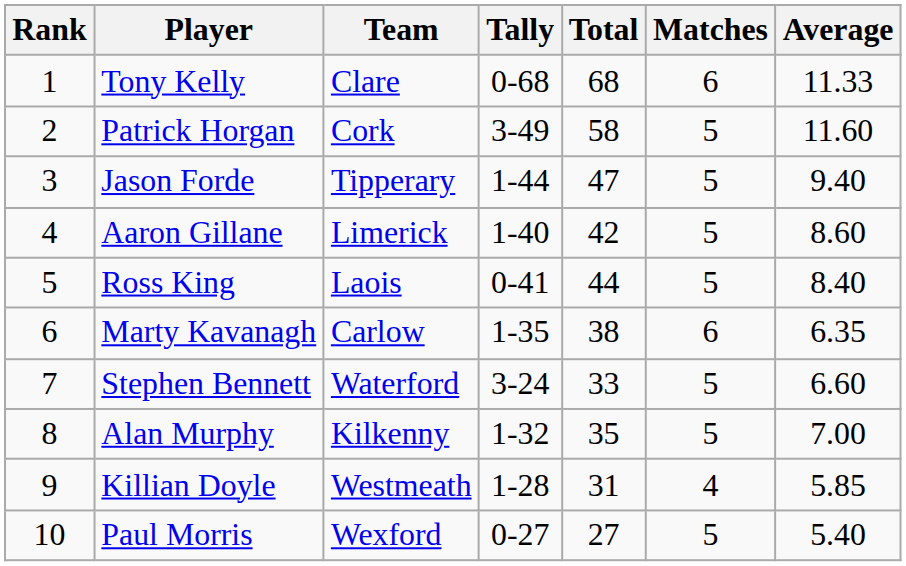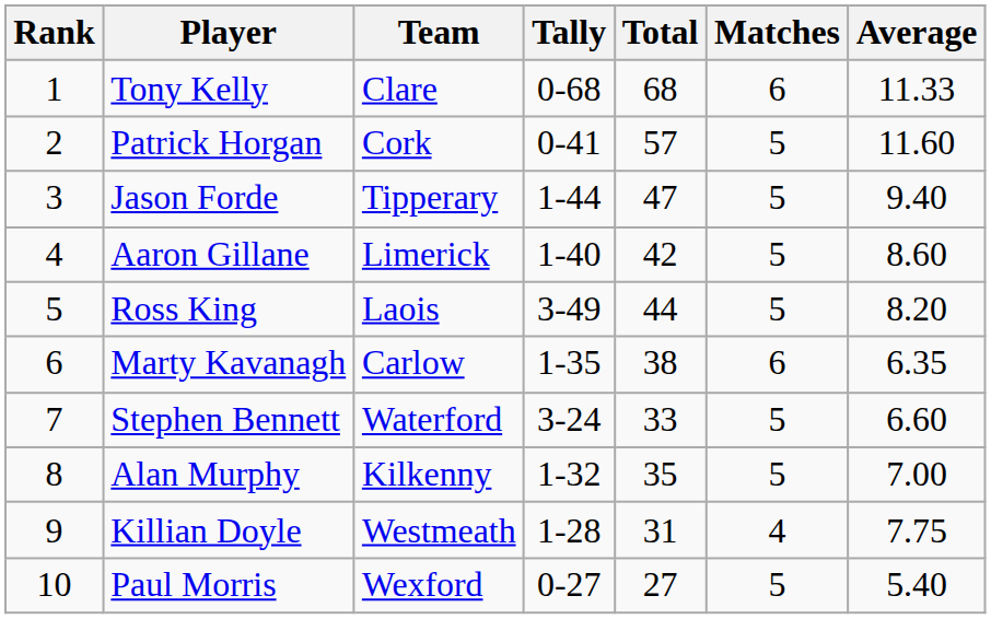Patrick Horgan | Tally: 3-49 -> 0-41
Patrick Horgan | Total: 58 -> 57
Ross King | Tally: 0-41 -> 3-49
Ross King | Average: 8.40 -> 8.20
Killian Doyle | Average: 5.85 -> 7.75
